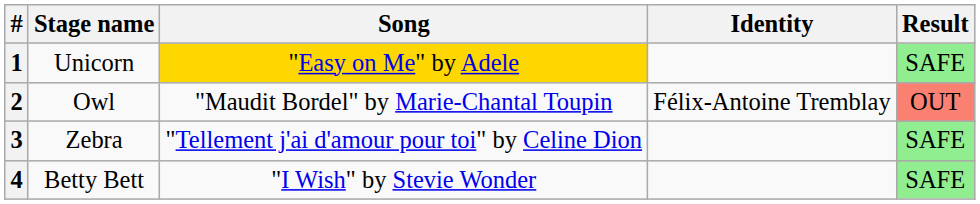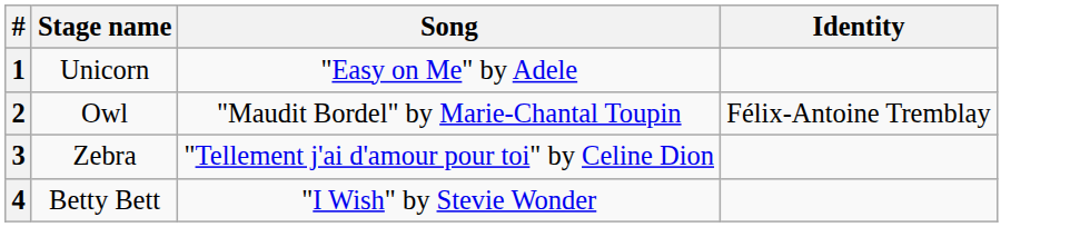- column: Result | SAFE | OUT | SAFE | SAFE
1 | Song: gold background -> no background
